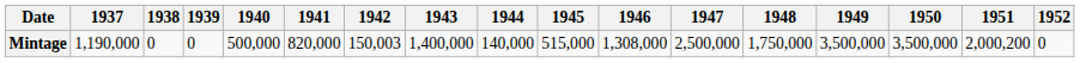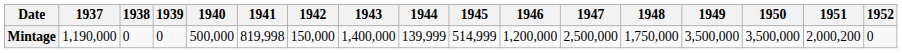Mintage | 1941: 820,000 -> 819,998
Mintage | 1942: 150,003 -> 150,000
Mintage | 1944: 140,000 -> 139,999
Mintage | 1945: 515,000 -> 514,999
Mintage | 1946: 1,308,000 -> 1,200,000
